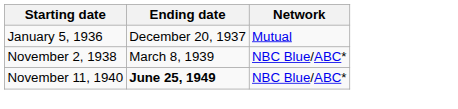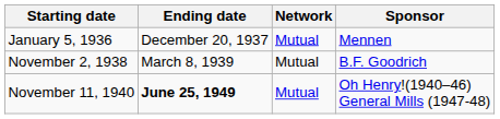+ column: Sponsor | Mennen | B.F. Goodrich | Oh Henry!(1940–46) General Mills (1947-48)
November 2, 1938 | Network: NBC Blue/ABC* -> Mutual
November 11, 1940 | Network: NBC Blue/ABC* -> Mutual
